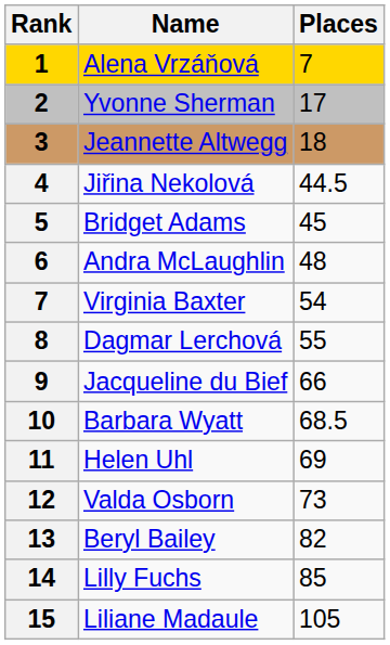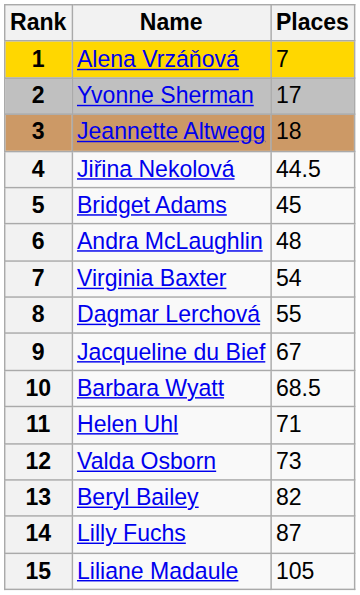Jacqueline du Bief | Places: 66 -> 67
Helen Uhl | Places: 69 -> 71
Lilly Fuchs | Places: 85 -> 87
